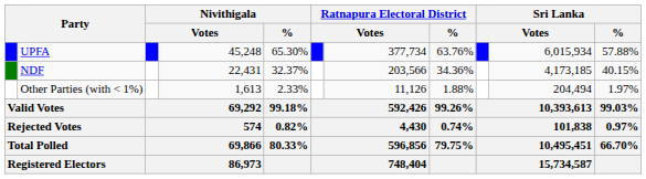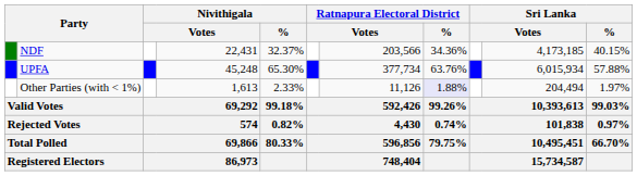rows swapped: UPFA <-> NDF
Other Parties (with < 1%) | Ratnapura Electoral District / %: no background -> lavender background
